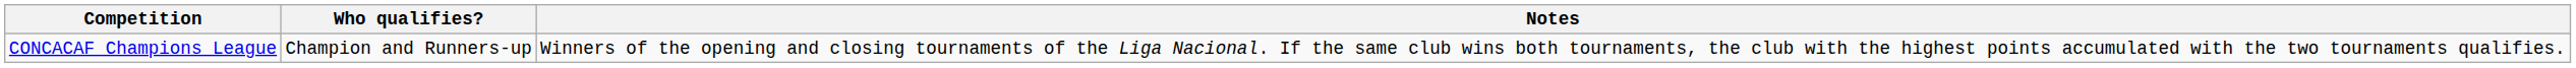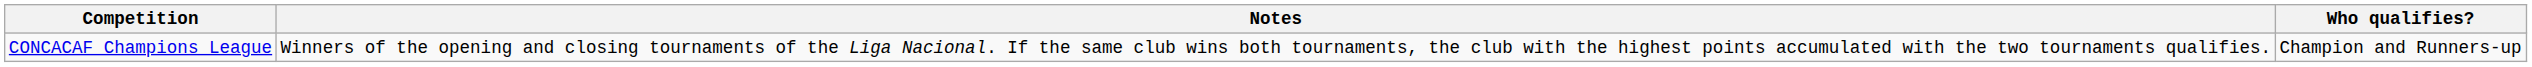columns swapped: Who qualifies? <-> Notes
